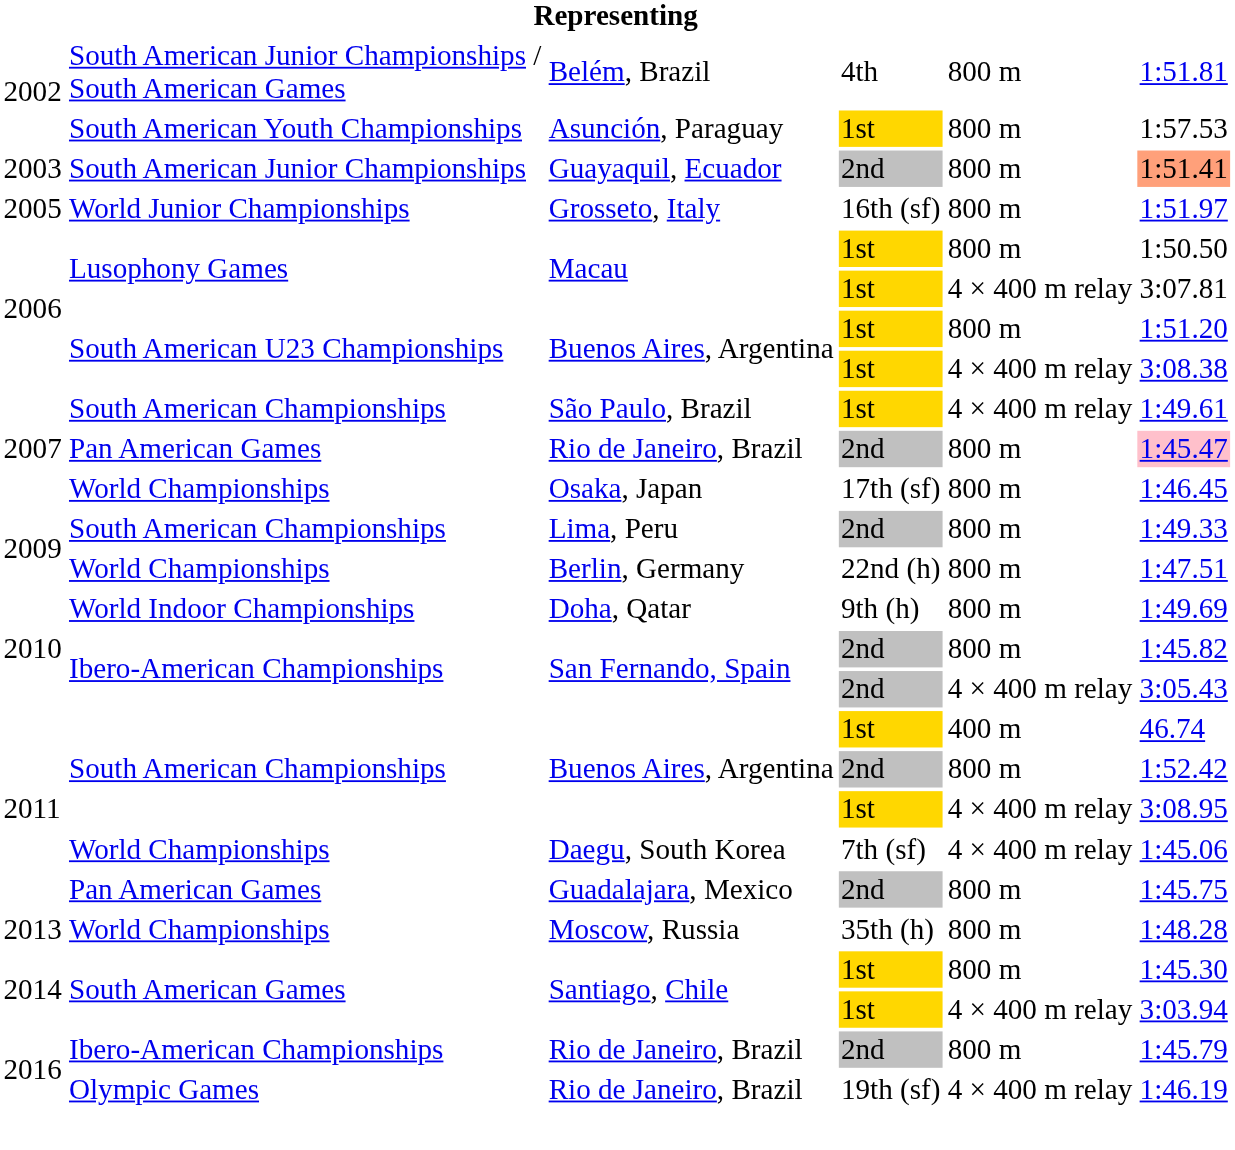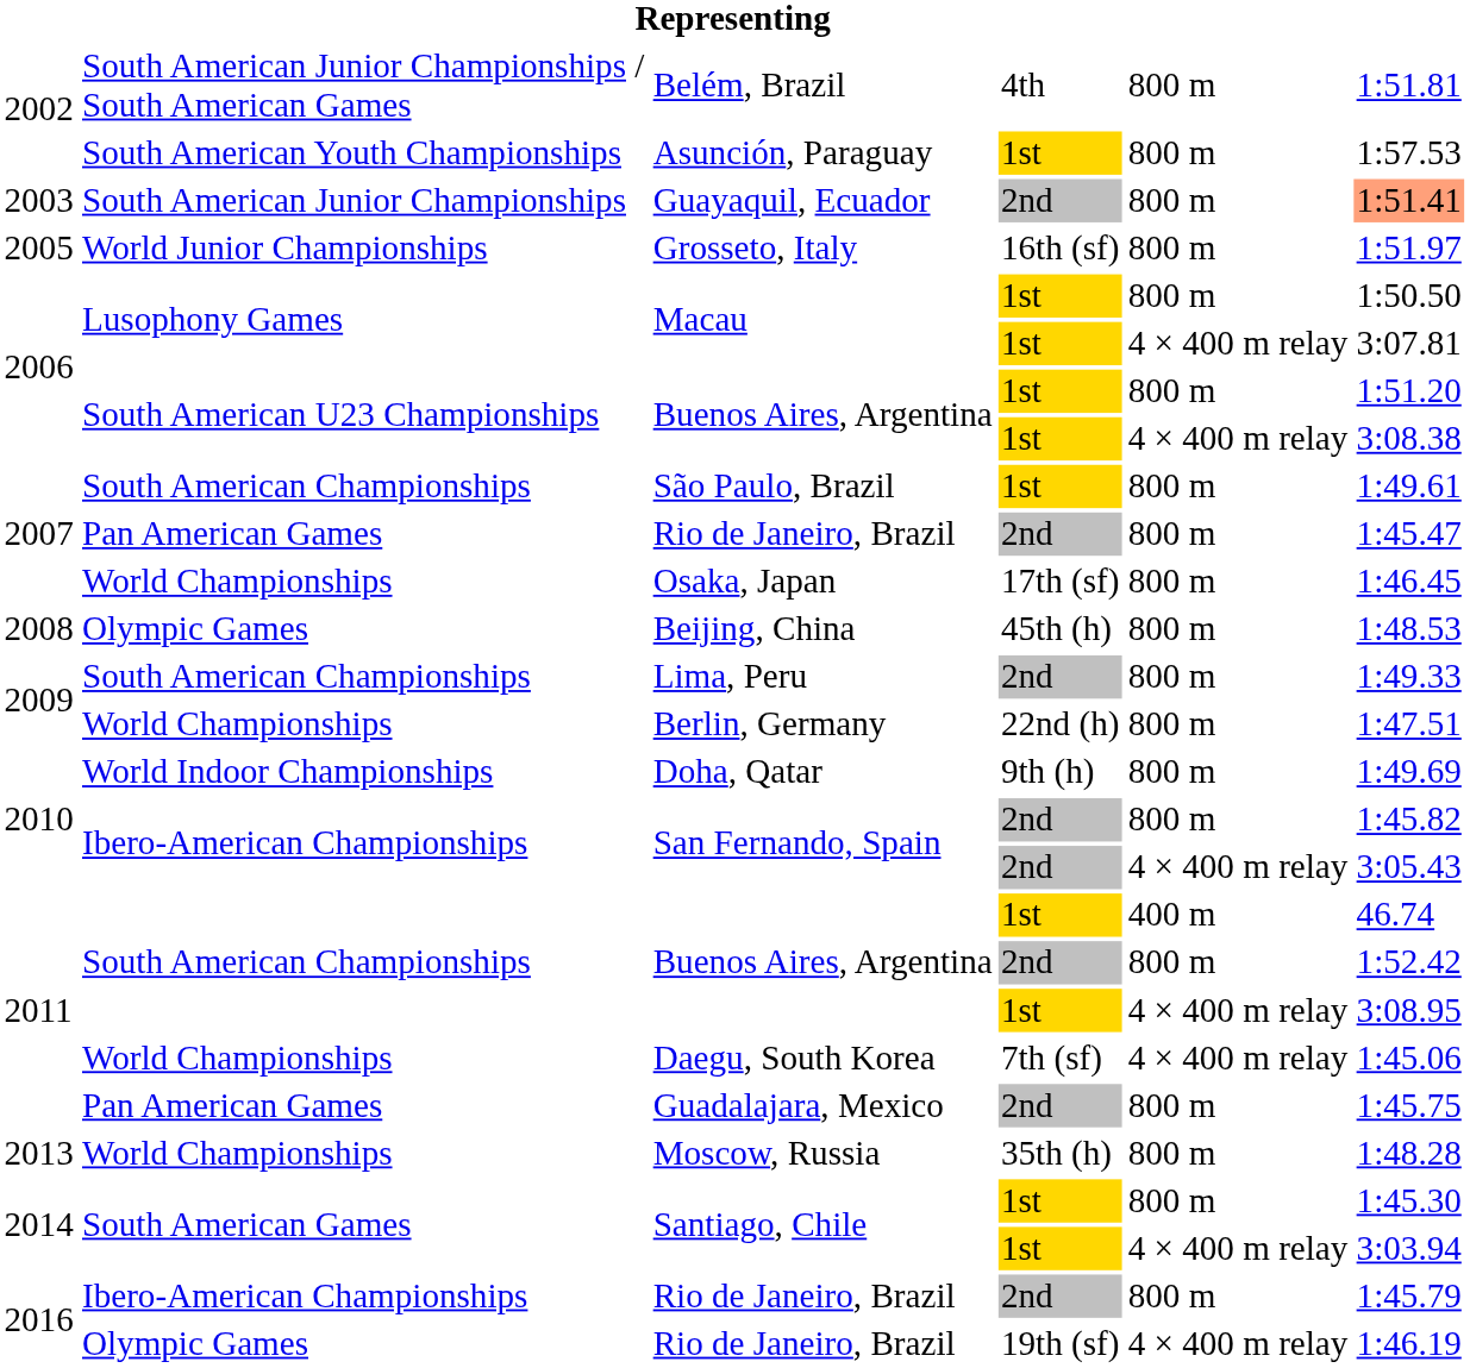São Paulo, Brazil | column 5: 4 × 400 m relay -> 800 m
Pan American Games / Rio de Janeiro, Brazil | column 6: pink background -> no background
+ row: 2008 | Olympic Games | Beijing, China | 45th (h) | 800 m | 1:48.53
